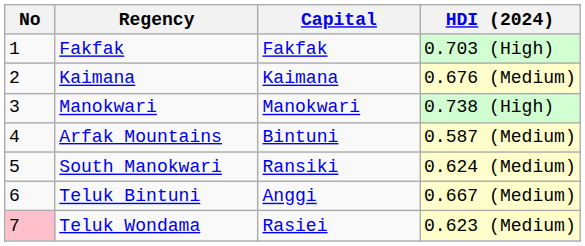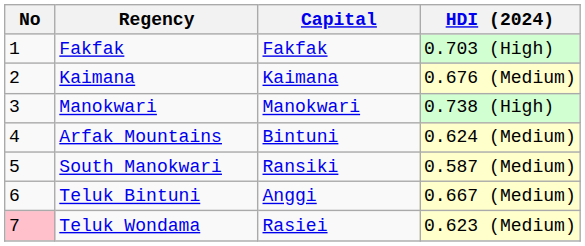Arfak Mountains | HDI (2024): 0.587 (Medium) -> 0.624 (Medium)
South Manokwari | HDI (2024): 0.624 (Medium) -> 0.587 (Medium)
